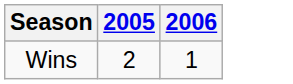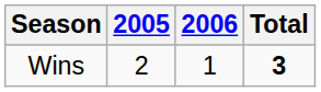+ column: Total | 3
